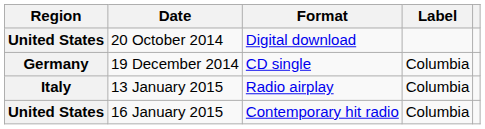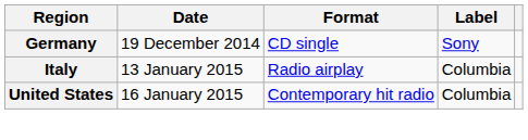- row: United States | 20 October 2014 | Digital download
19 December 2014 | Label: Columbia -> Sony
